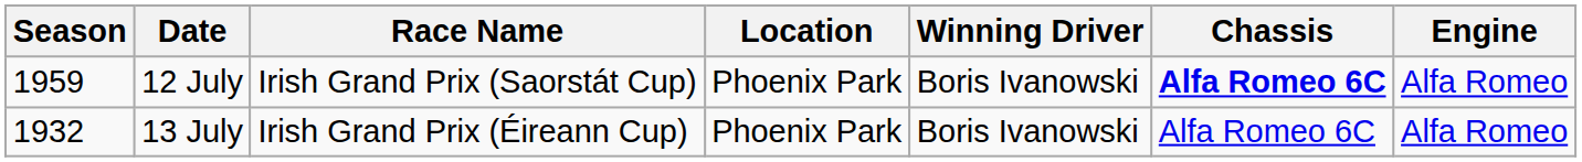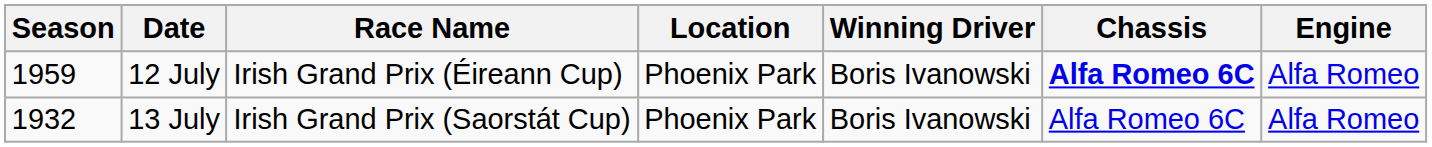12 July | Race Name: Irish Grand Prix (Saorstát Cup) -> Irish Grand Prix (Éireann Cup)
13 July | Race Name: Irish Grand Prix (Éireann Cup) -> Irish Grand Prix (Saorstát Cup)
